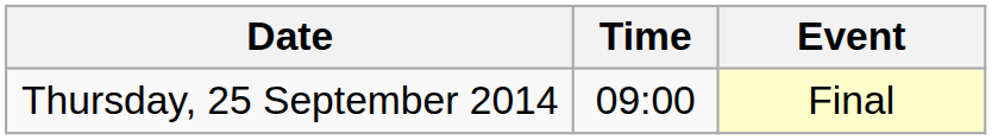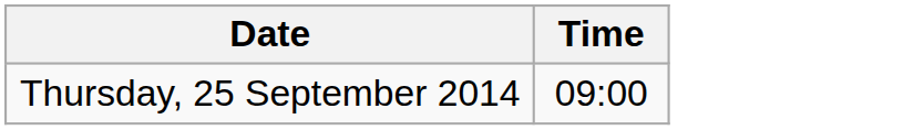- column: Event | Final
